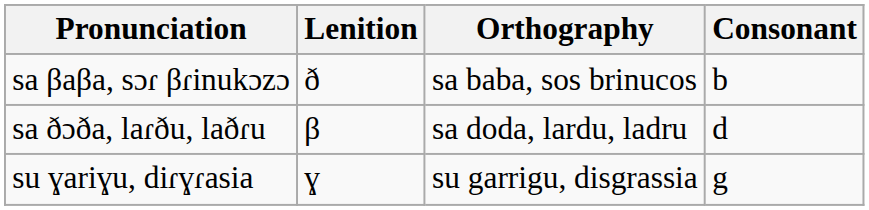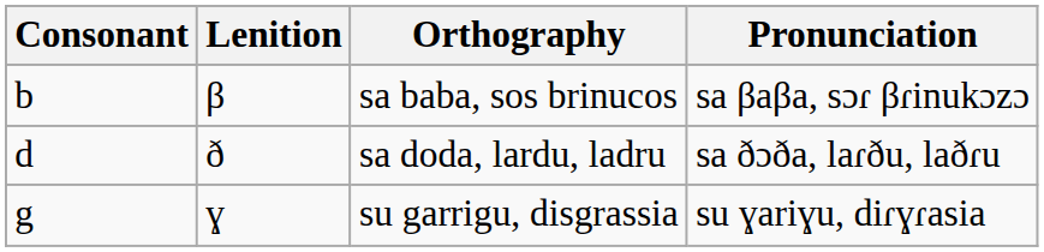columns swapped: Consonant <-> Pronunciation
sa baba, sos brinucos | Lenition: ð -> β
sa doda, lardu, ladru | Lenition: β -> ð
